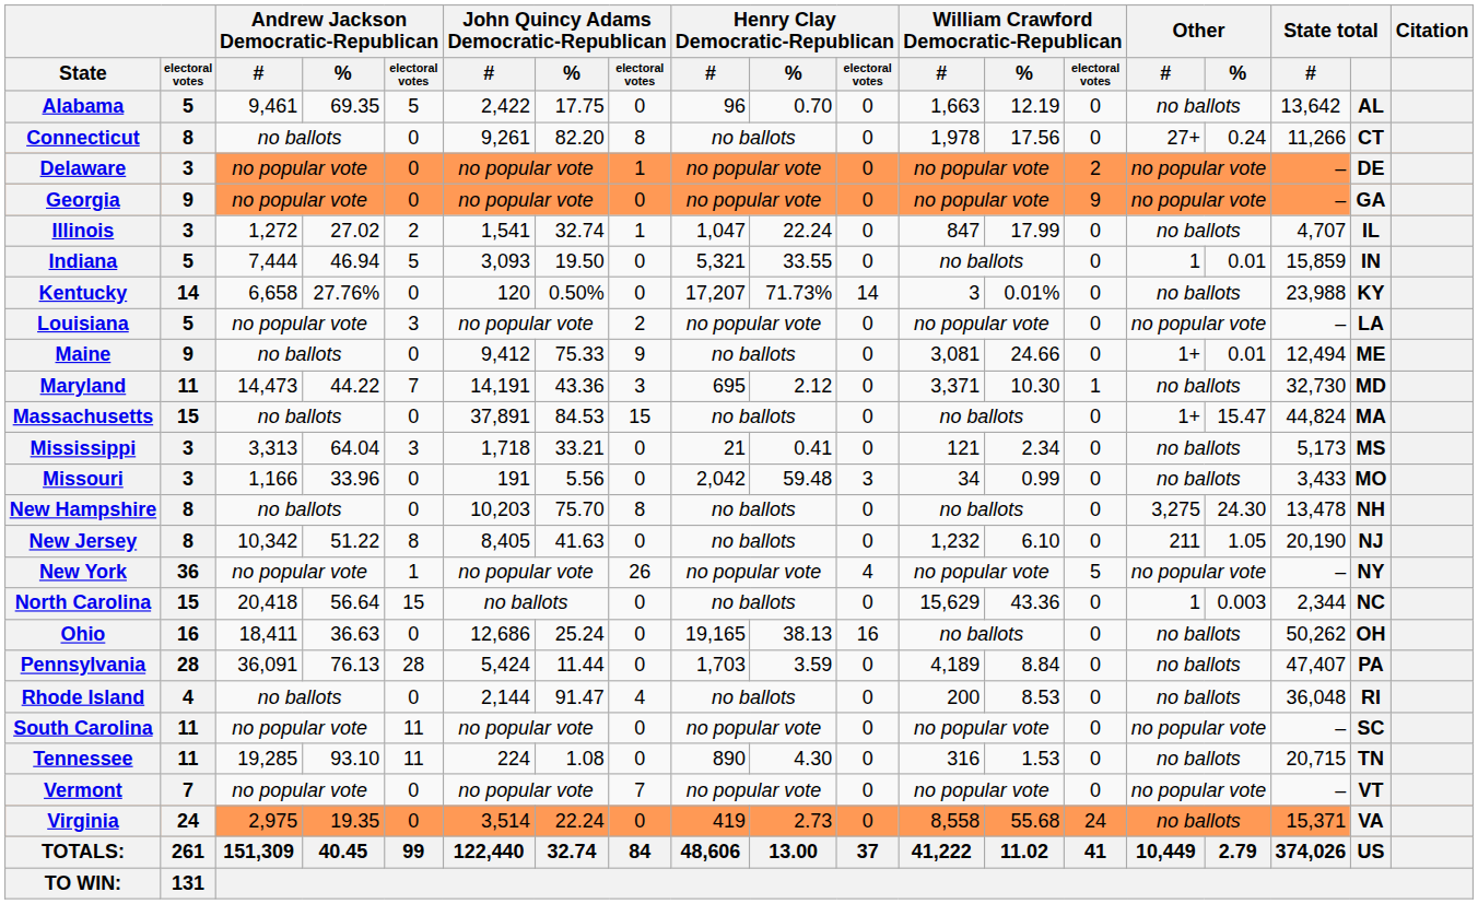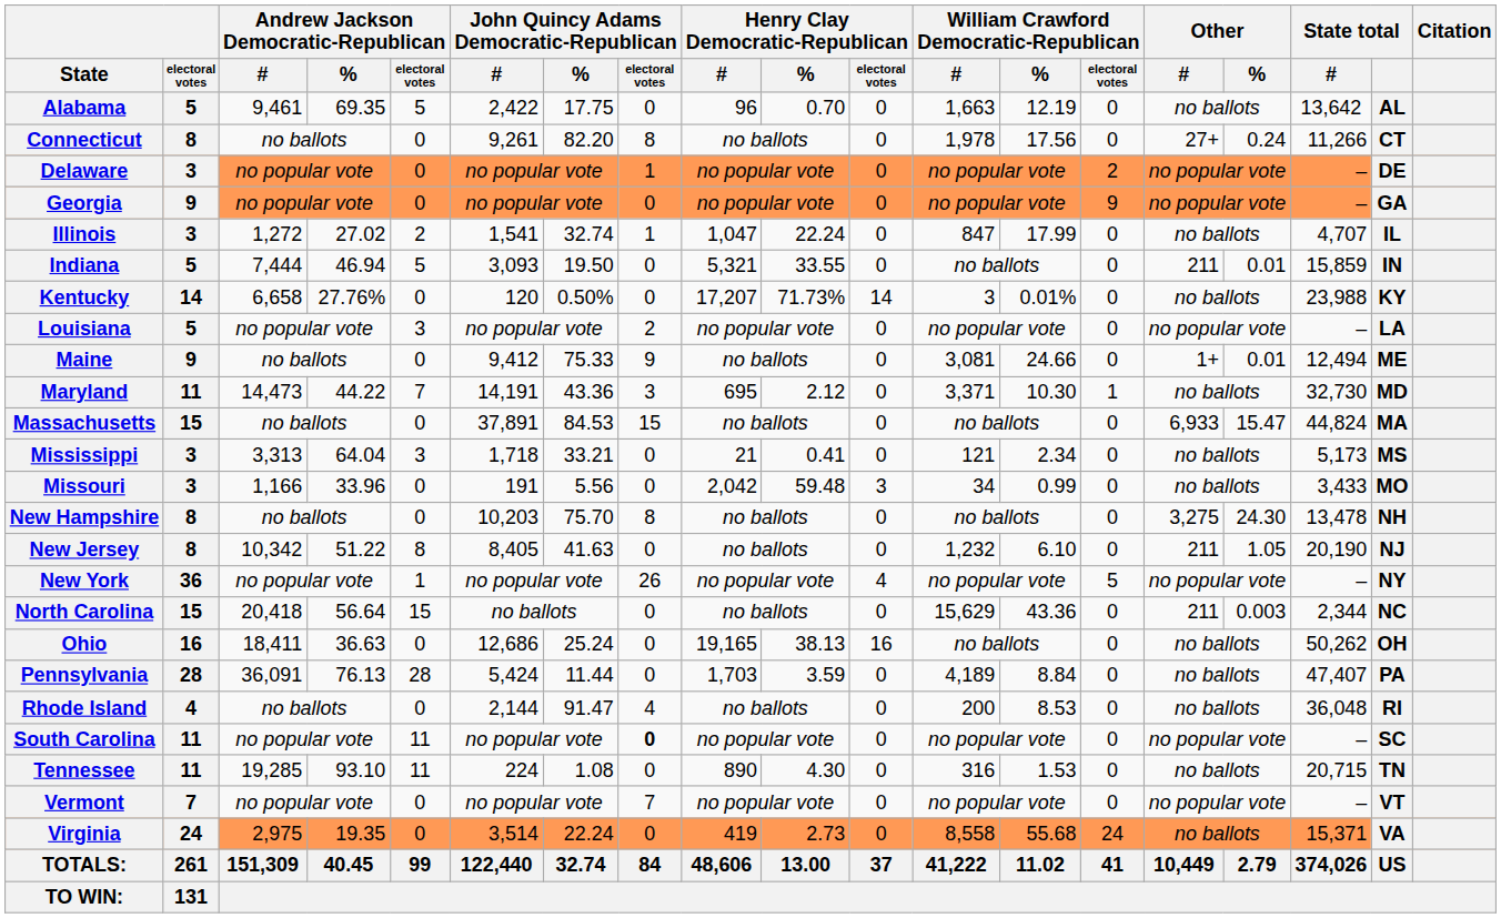Indiana | Other / #: 1 -> 211
Massachusetts | Other / #: 1+ -> 6,933
North Carolina | Other / #: 1 -> 211
South Carolina | John Quincy Adams Democratic-Republican / electoral votes: normal -> bold
